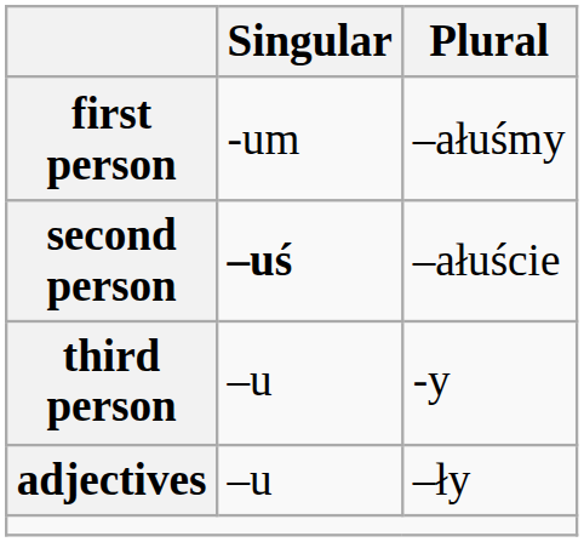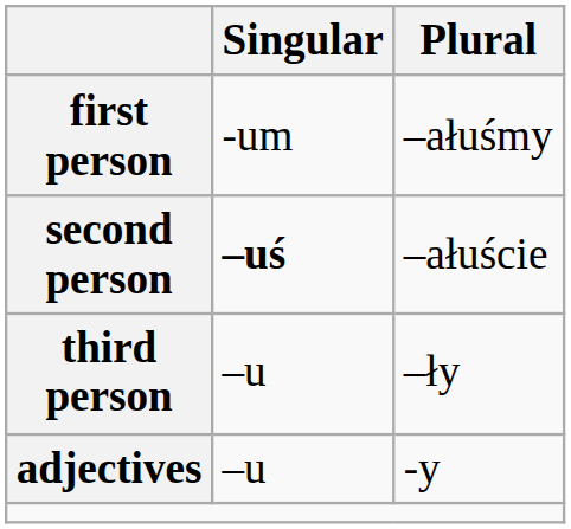third person | Plural: -y -> –ły
adjectives | Plural: –ły -> -y
